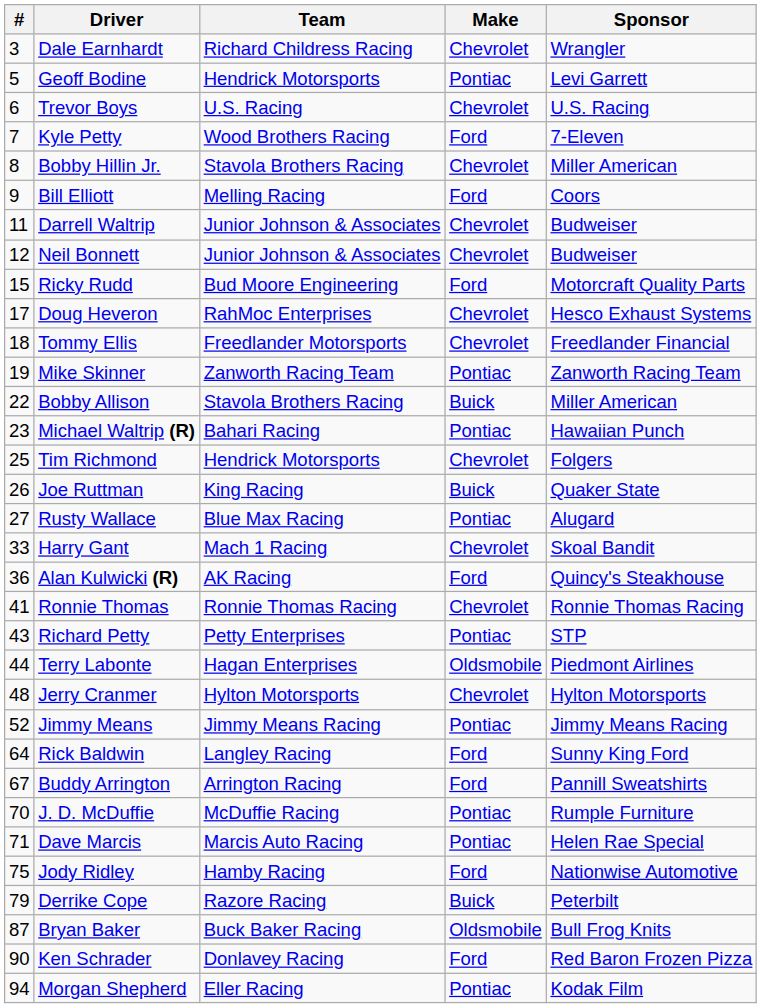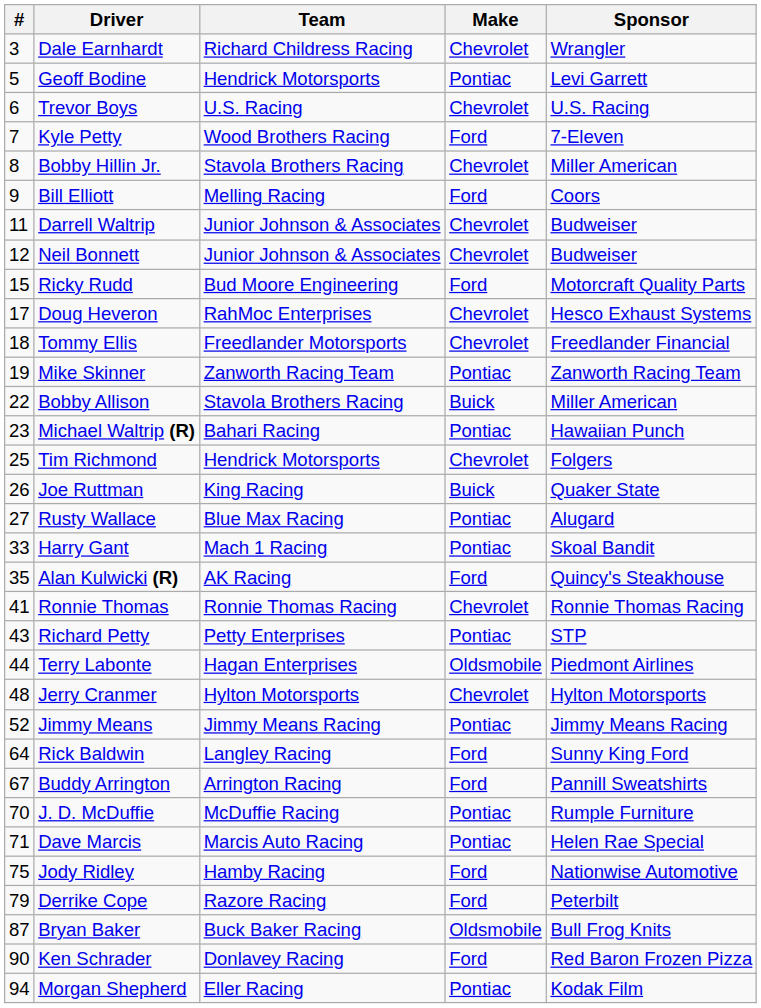Harry Gant | Make: Chevrolet -> Pontiac
Alan Kulwicki (R) | #: 36 -> 35
Derrike Cope | Make: Buick -> Ford
